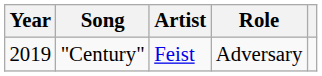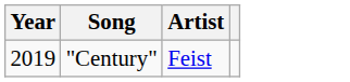- column: Role | Adversary
